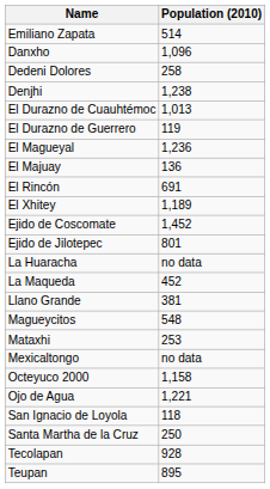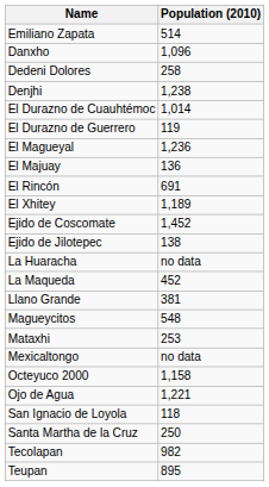El Durazno de Cuauhtémoc | Population (2010): 1,013 -> 1,014
Ejido de Jilotepec | Population (2010): 801 -> 138
Tecolapan | Population (2010): 928 -> 982
